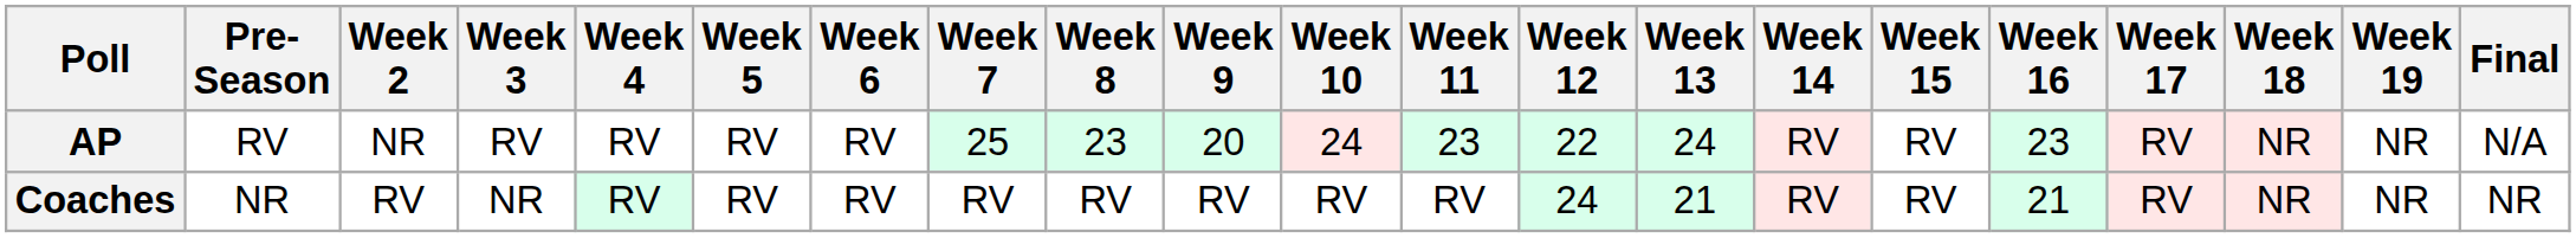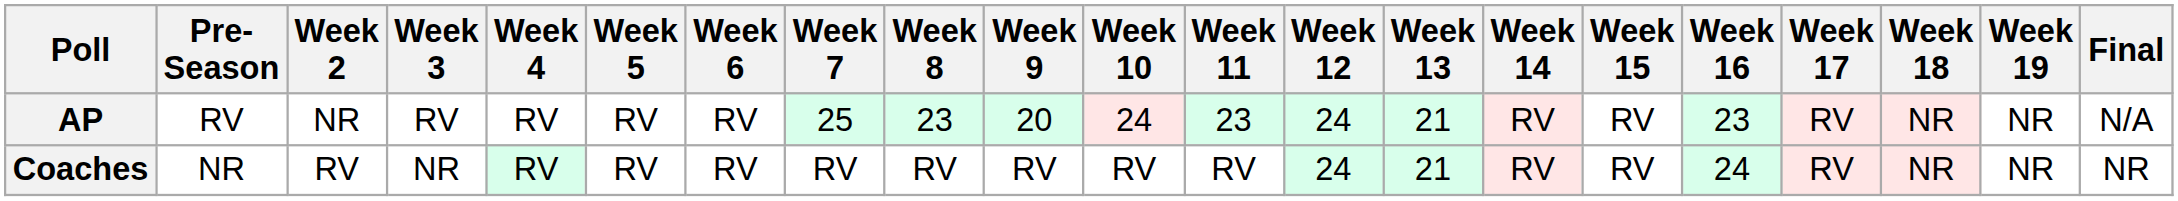AP | Week 12: 22 -> 24
AP | Week 13: 24 -> 21
Coaches | Week 16: 21 -> 24
